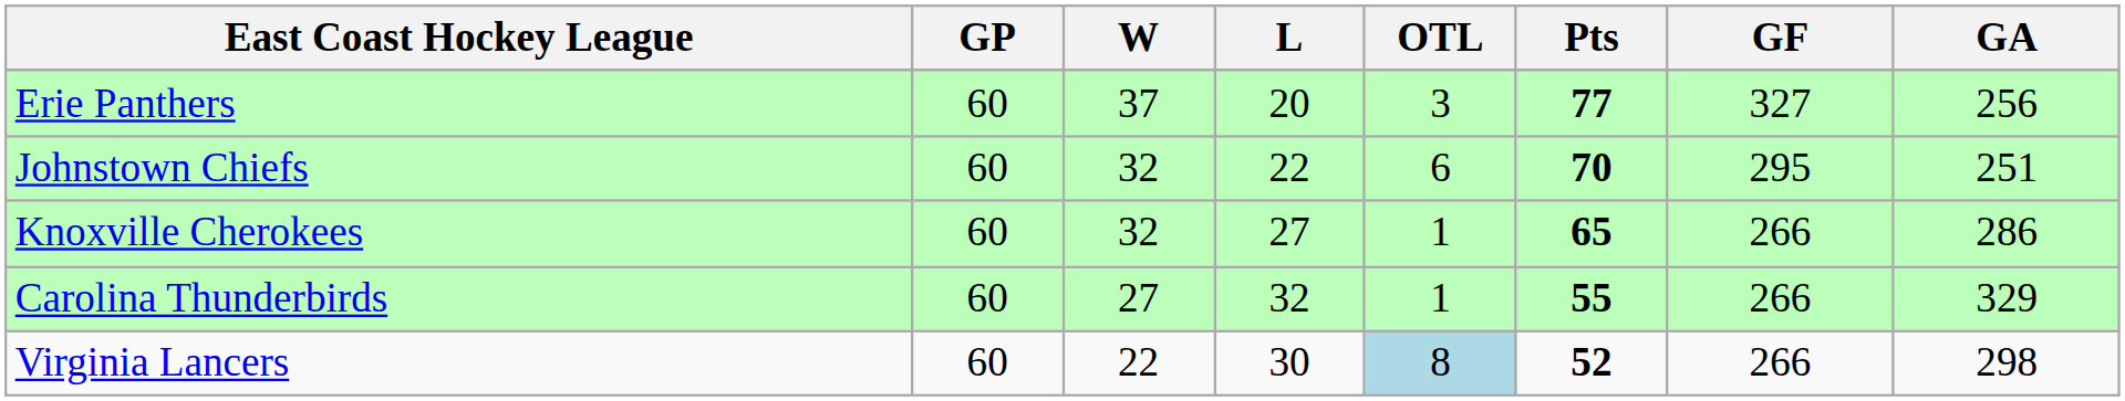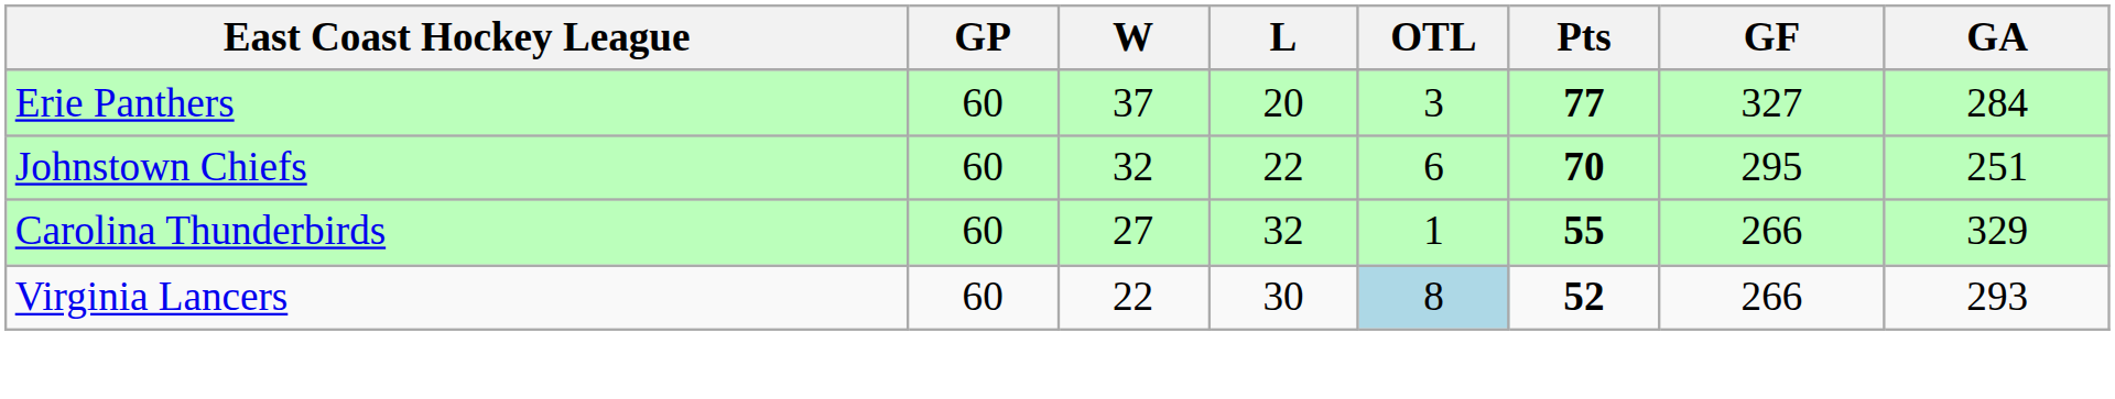Erie Panthers | GA: 256 -> 284
- row: Knoxville Cherokees | 60 | 32 | 27 | 1 | 65 | 266 | 286
Virginia Lancers | GA: 298 -> 293
